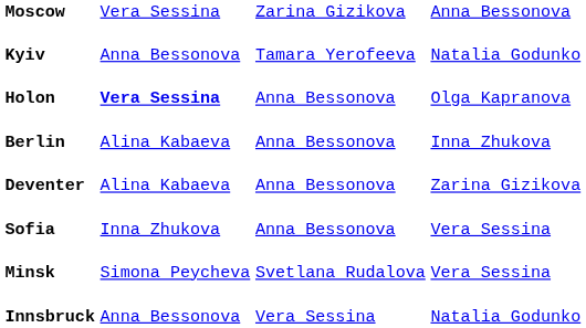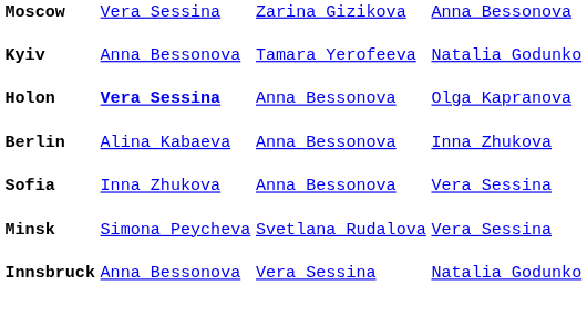- row: Deventer | Alina Kabaeva | Anna Bessonova | Zarina Gizikova
